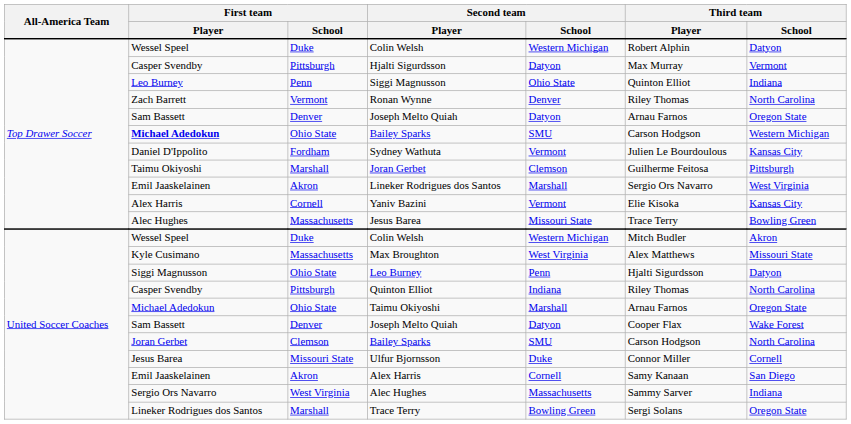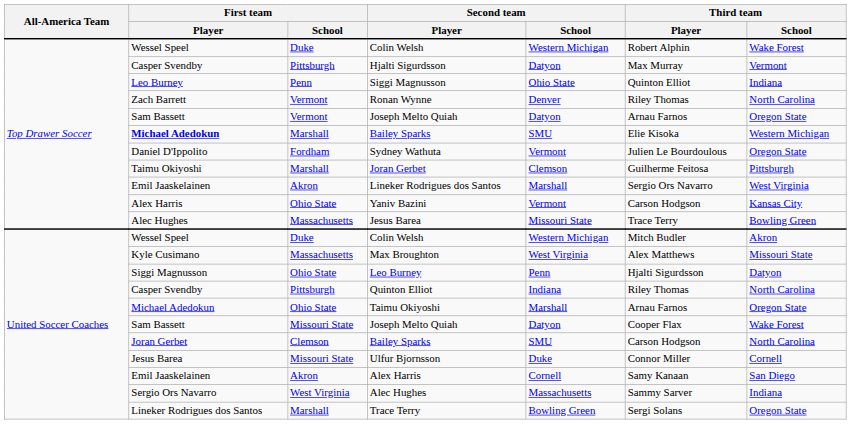Top Drawer Soccer / Colin Welsh | Third team / School: Datyon -> Wake Forest
Top Drawer Soccer / Joseph Melto Quiah | First team / School: Denver -> Vermont
Top Drawer Soccer / Bailey Sparks | First team / School: Ohio State -> Marshall
Top Drawer Soccer / Bailey Sparks | Third team / Player: Carson Hodgson -> Elie Kisoka
Sydney Wathuta | Third team / School: Kansas City -> Oregon State
Yaniv Bazini | First team / School: Cornell -> Ohio State
Yaniv Bazini | Third team / Player: Elie Kisoka -> Carson Hodgson
United Soccer Coaches / Joseph Melto Quiah | First team / School: Denver -> Missouri State
